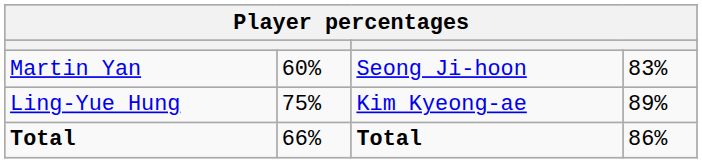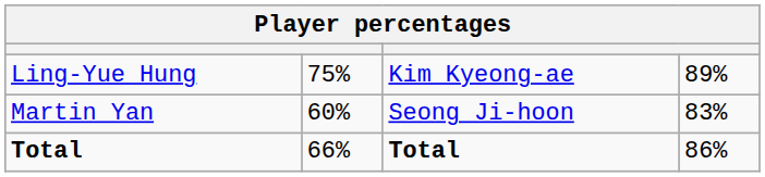rows swapped: Ling-Yue Hung <-> Martin Yan
